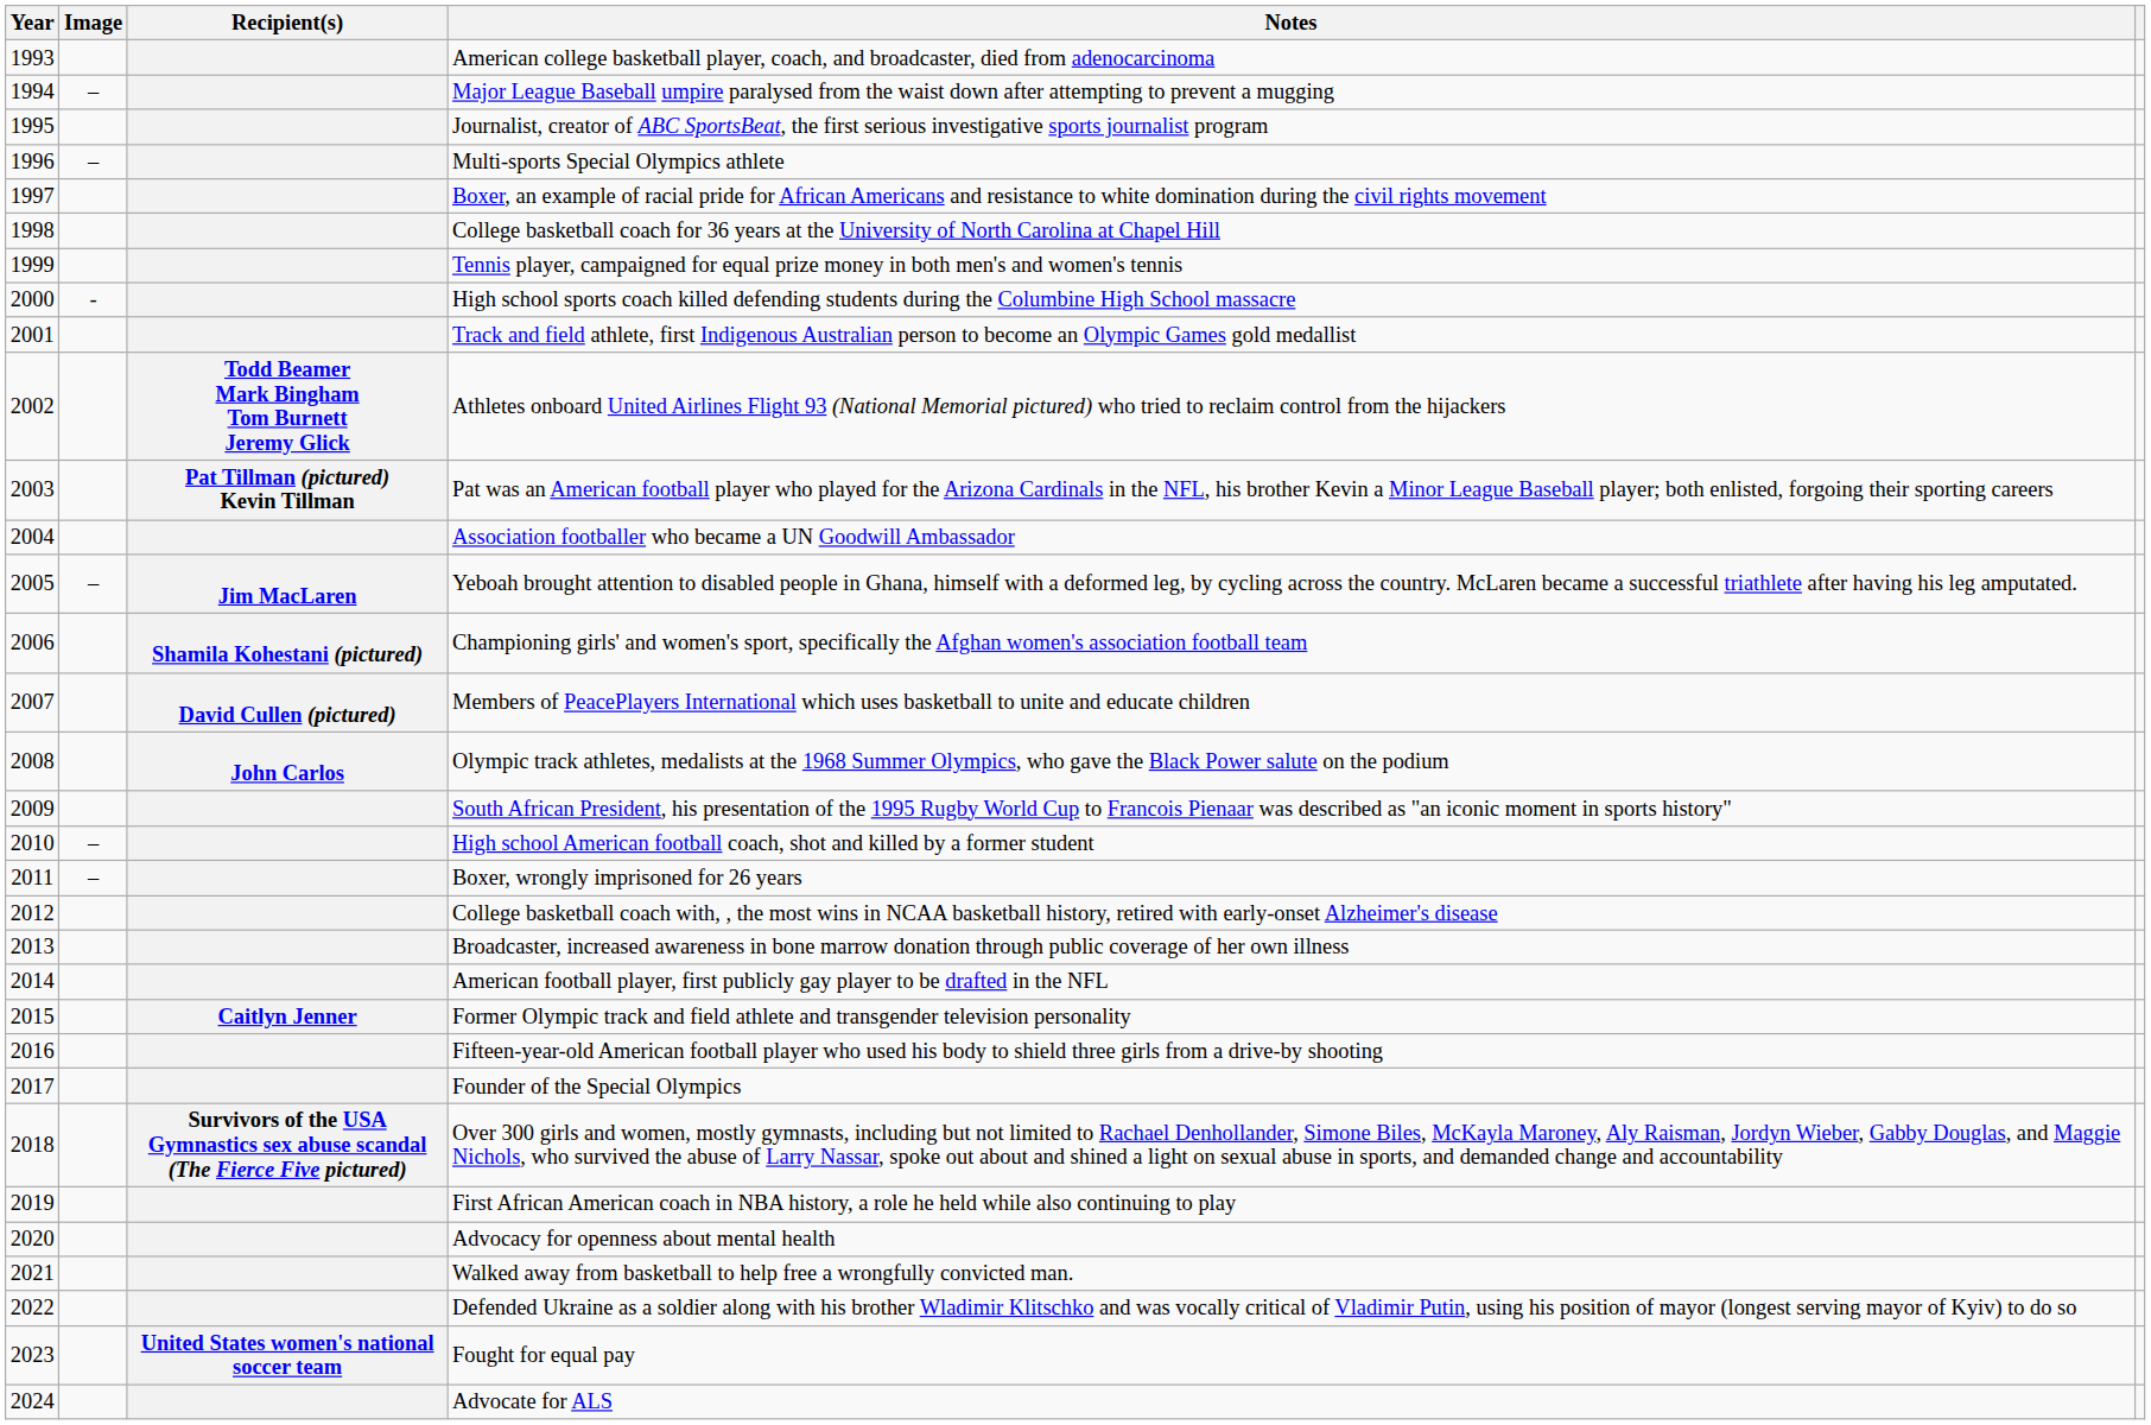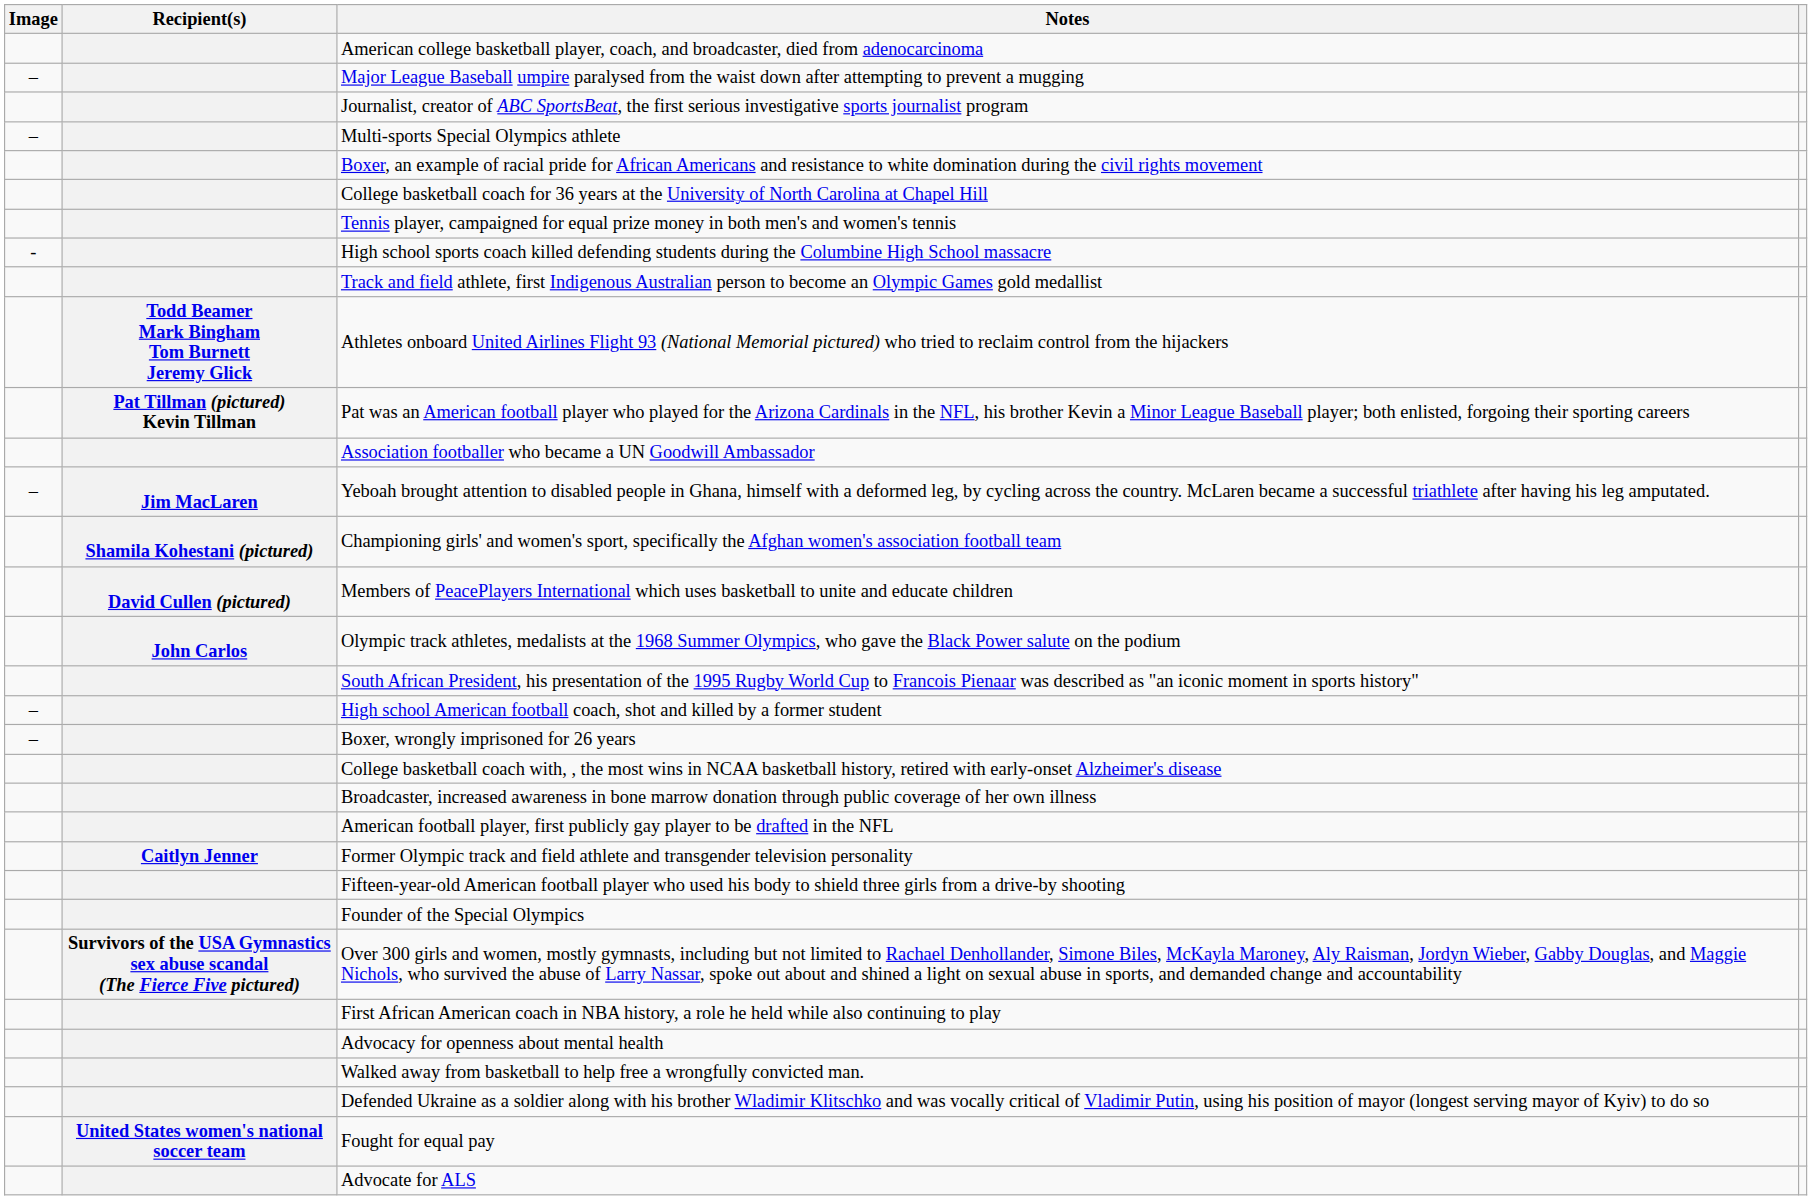- column: Year | 1993 | 1994 | 1995 | 1996 | 1997 | 1998 | 1999 | 2000 | 2001 | 2002 | 2003 | 2004 | 2005 | 2006 | 2007 | 2008 | 2009 | 2010 | 2011 | 2012 | 2013 | 2014 | 2015 | 2016 | 2017 | 2018 | 2019 | 2020 | 2021 | 2022 | 2023 | 2024
